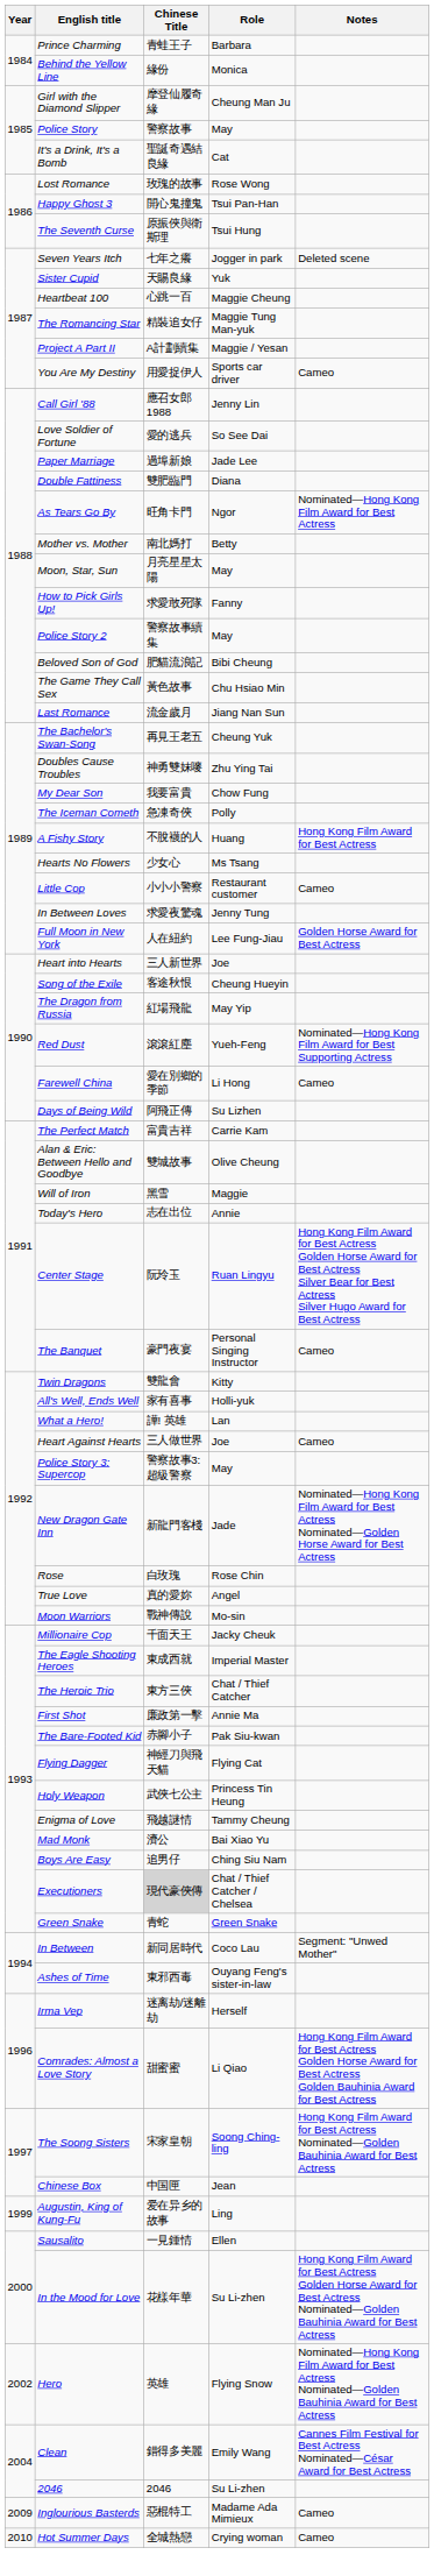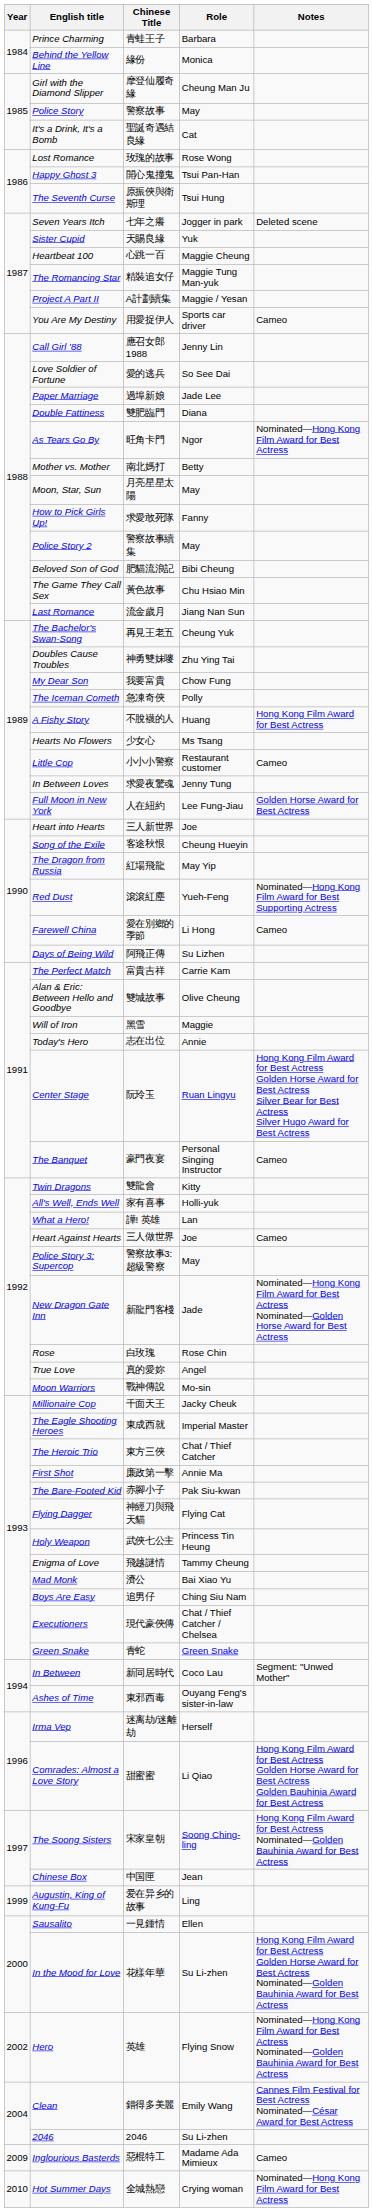Executioners | Chinese Title: lightgrey background -> no background
Hot Summer Days | Notes: Cameo -> Nominated—Hong Kong Film Award for Best Actress
